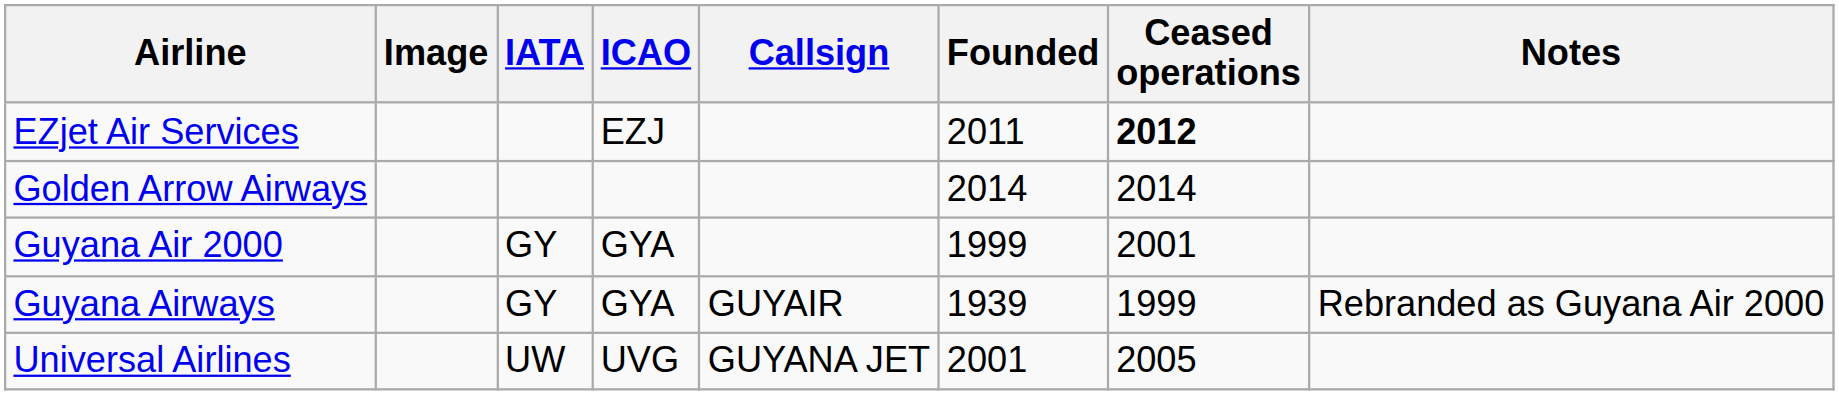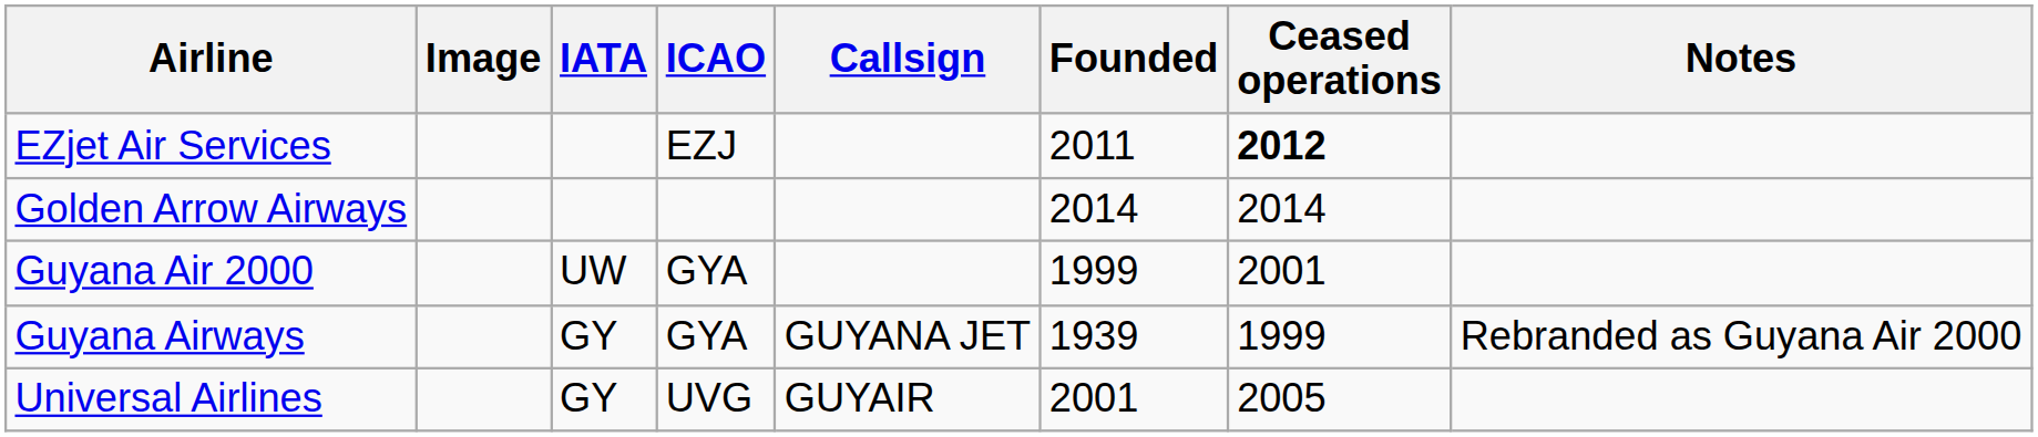Guyana Air 2000 | IATA: GY -> UW
Guyana Airways | Callsign: GUYAIR -> GUYANA JET
Universal Airlines | IATA: UW -> GY
Universal Airlines | Callsign: GUYANA JET -> GUYAIR
